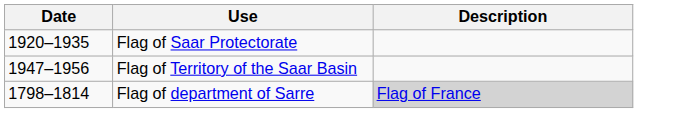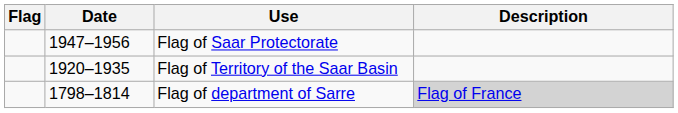+ column: Flag
Flag of Saar Protectorate | Date: 1920–1935 -> 1947–1956
Flag of Territory of the Saar Basin | Date: 1947–1956 -> 1920–1935
